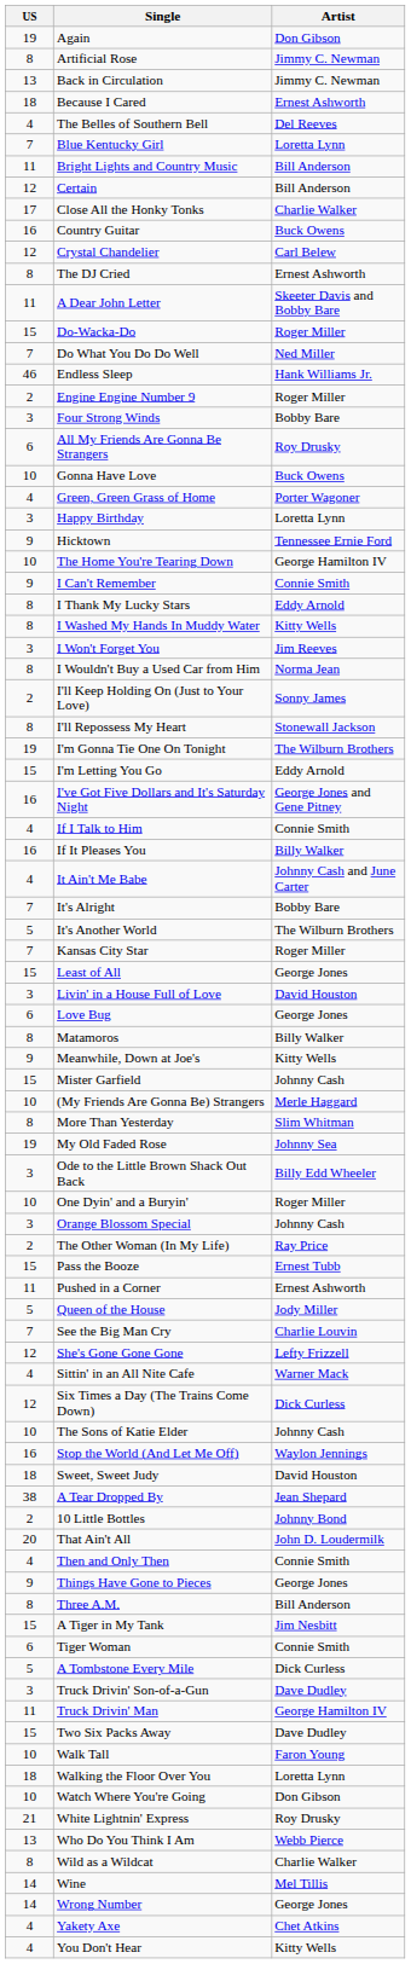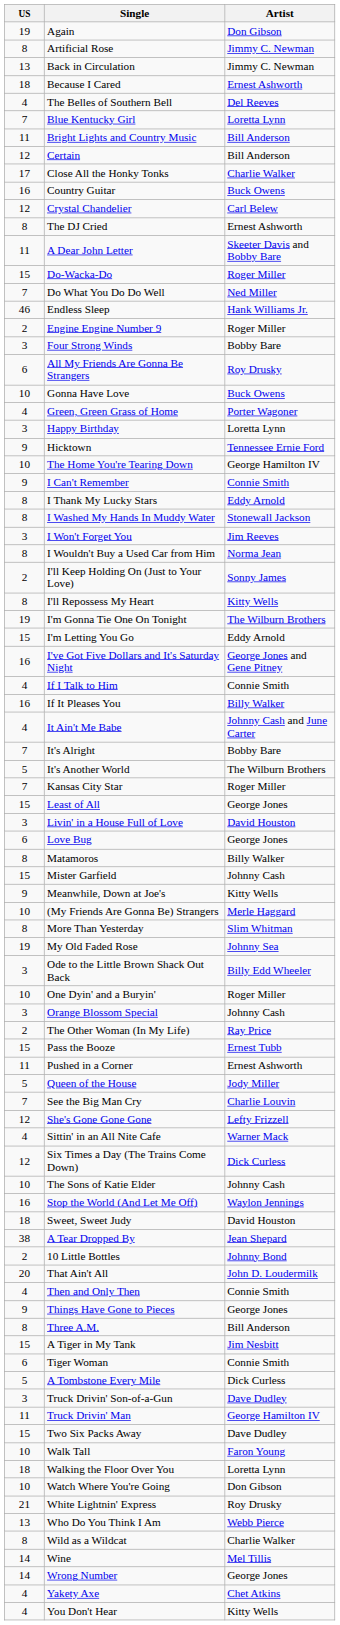I Washed My Hands In Muddy Water | Artist: Kitty Wells -> Stonewall Jackson
I'll Repossess My Heart | Artist: Stonewall Jackson -> Kitty Wells
rows swapped: Meanwhile, Down at Joe's <-> Mister Garfield
